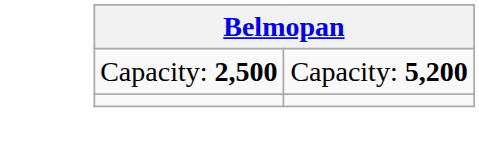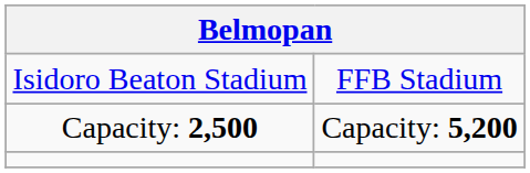+ row: Isidoro Beaton Stadium | FFB Stadium
